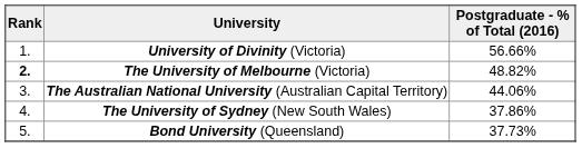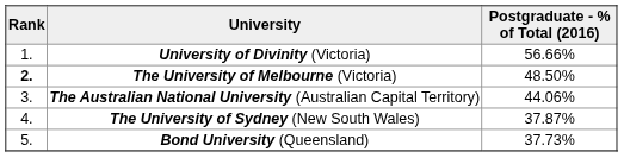The University of Melbourne (Victoria) | Postgraduate - % of Total (2016): 48.82% -> 48.50%
The University of Sydney (New South Wales) | Postgraduate - % of Total (2016): 37.86% -> 37.87%
